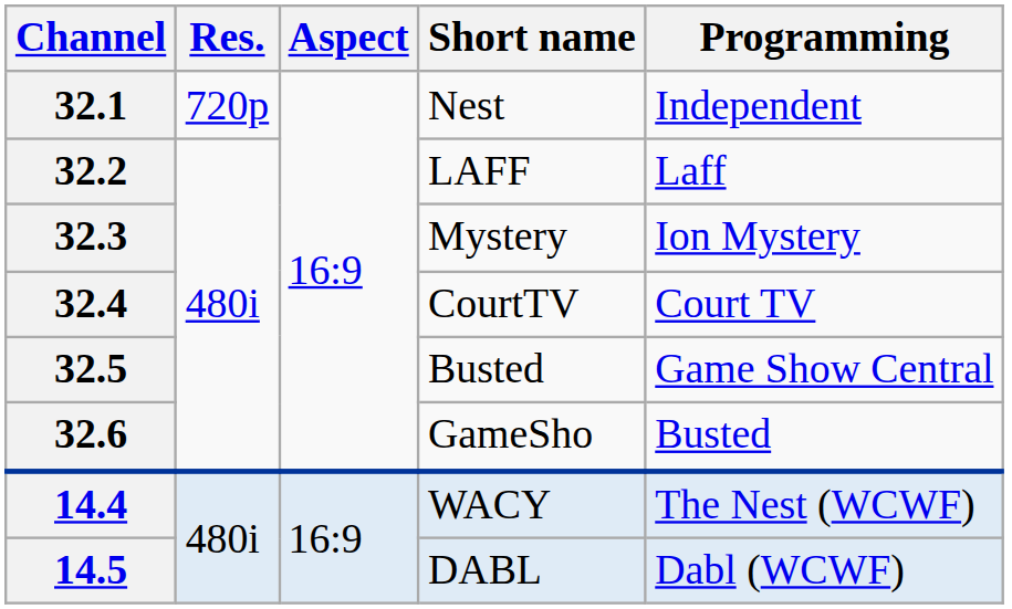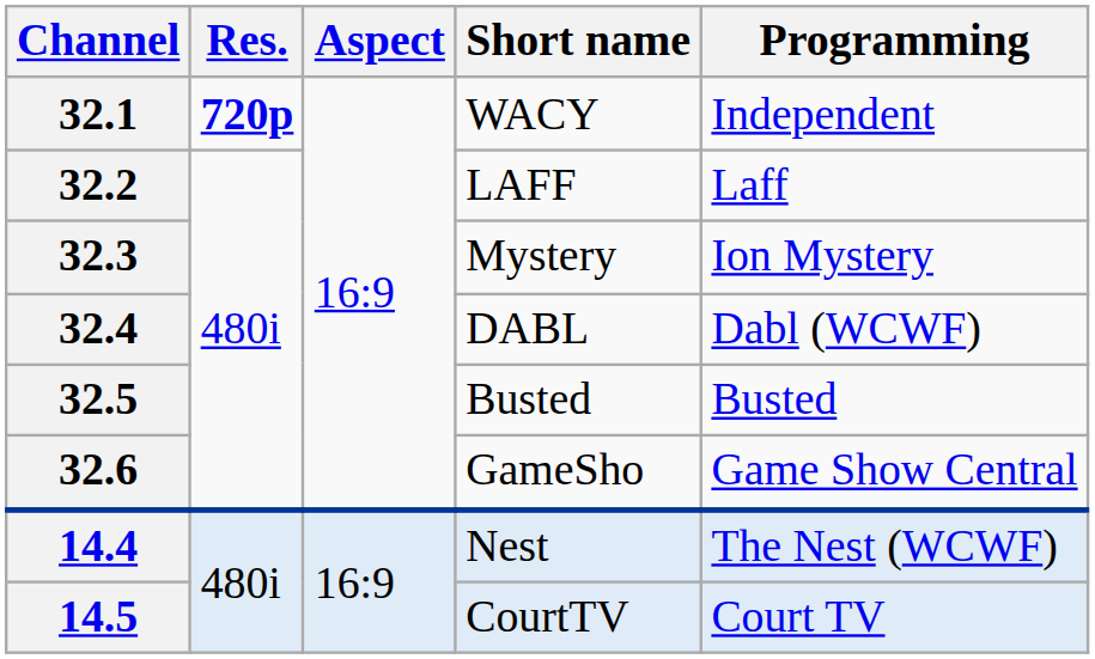32.1 | Res.: normal -> bold
32.1 | Short name: Nest -> WACY
32.4 | Short name: CourtTV -> DABL
32.4 | Programming: Court TV -> Dabl (WCWF)
32.5 | Programming: Game Show Central -> Busted
32.6 | Programming: Busted -> Game Show Central
14.4 | Short name: WACY -> Nest
14.5 | Short name: DABL -> CourtTV
14.5 | Programming: Dabl (WCWF) -> Court TV
